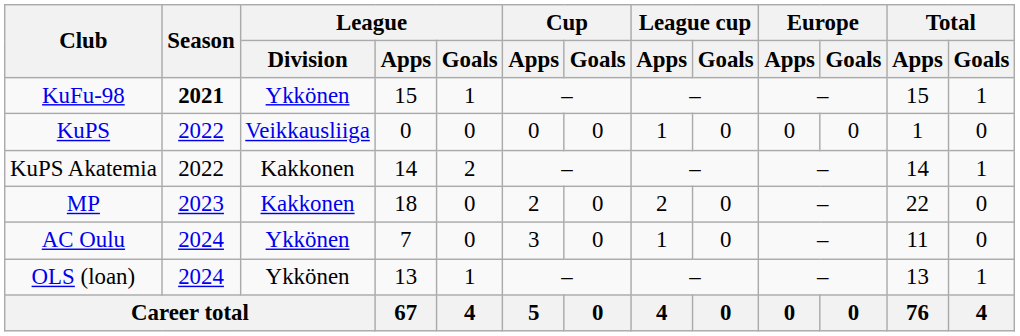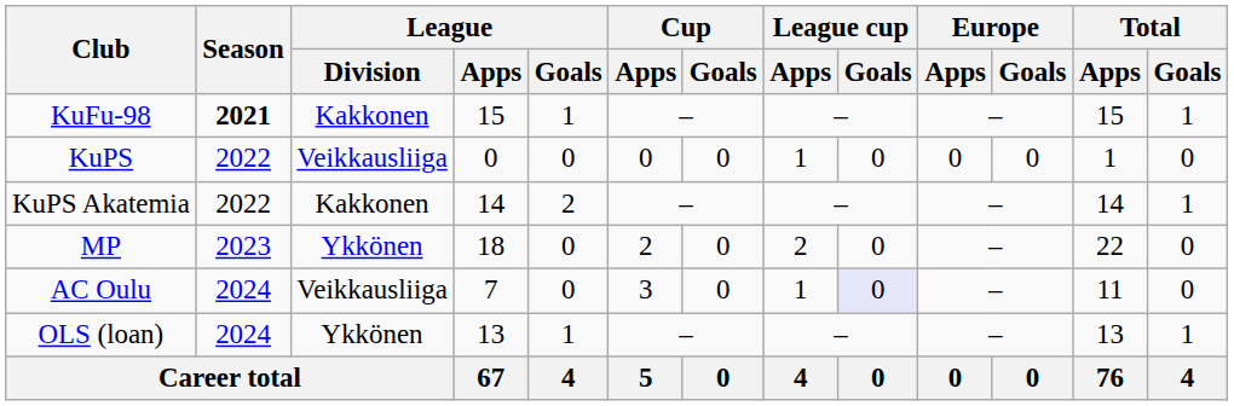KuFu-98 | League / Division: Ykkönen -> Kakkonen
MP | League / Division: Kakkonen -> Ykkönen
AC Oulu | League / Division: Ykkönen -> Veikkausliiga
AC Oulu | League cup / Goals: no background -> lavender background
